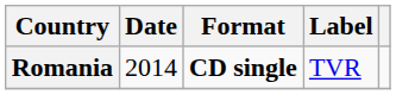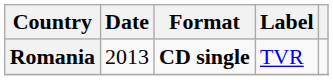Romania | Date: 2014 -> 2013
